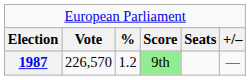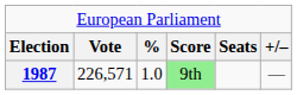1987 | column 2: 226,570 -> 226,571
1987 | column 3: 1.2 -> 1.0
